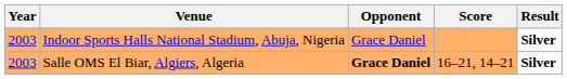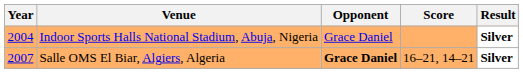Indoor Sports Halls National Stadium, Abuja, Nigeria | Year: 2003 -> 2004
Salle OMS El Biar, Algiers, Algeria | Year: 2003 -> 2007
